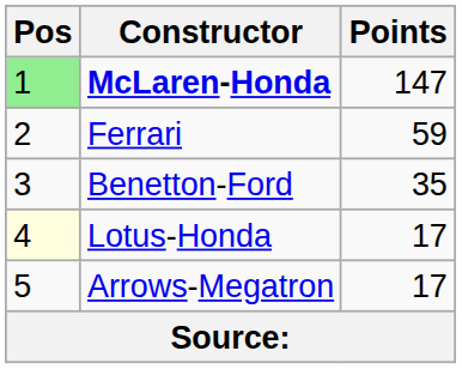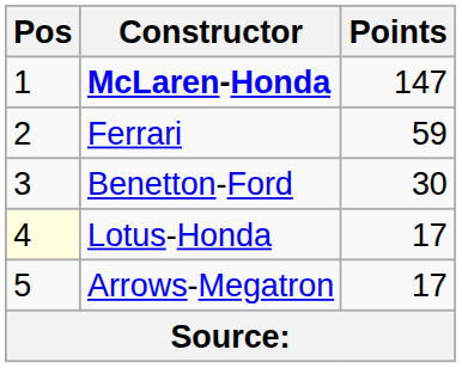McLaren-Honda | Pos: lightgreen background -> no background
Benetton-Ford | Points: 35 -> 30
